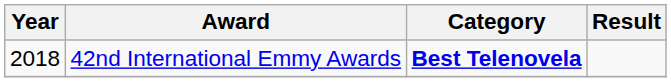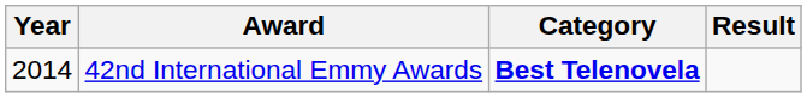42nd International Emmy Awards | Year: 2018 -> 2014
